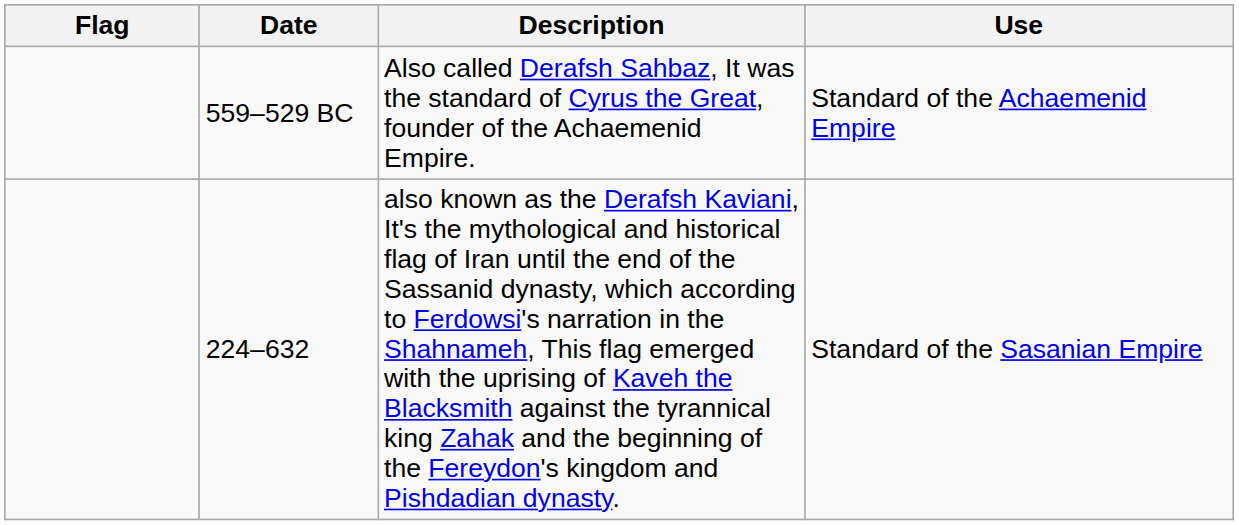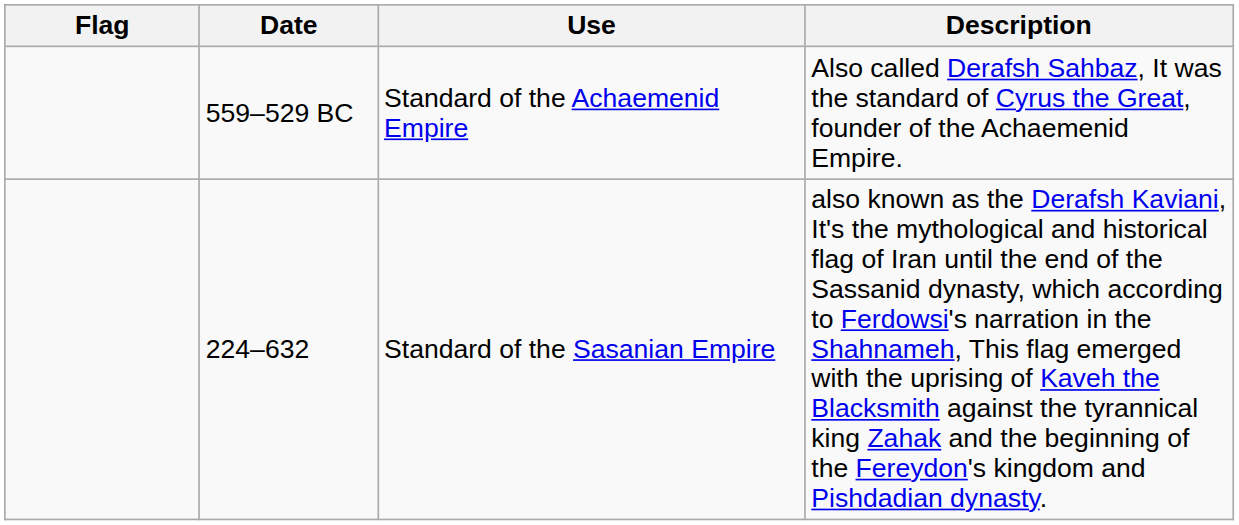columns swapped: Use <-> Description
